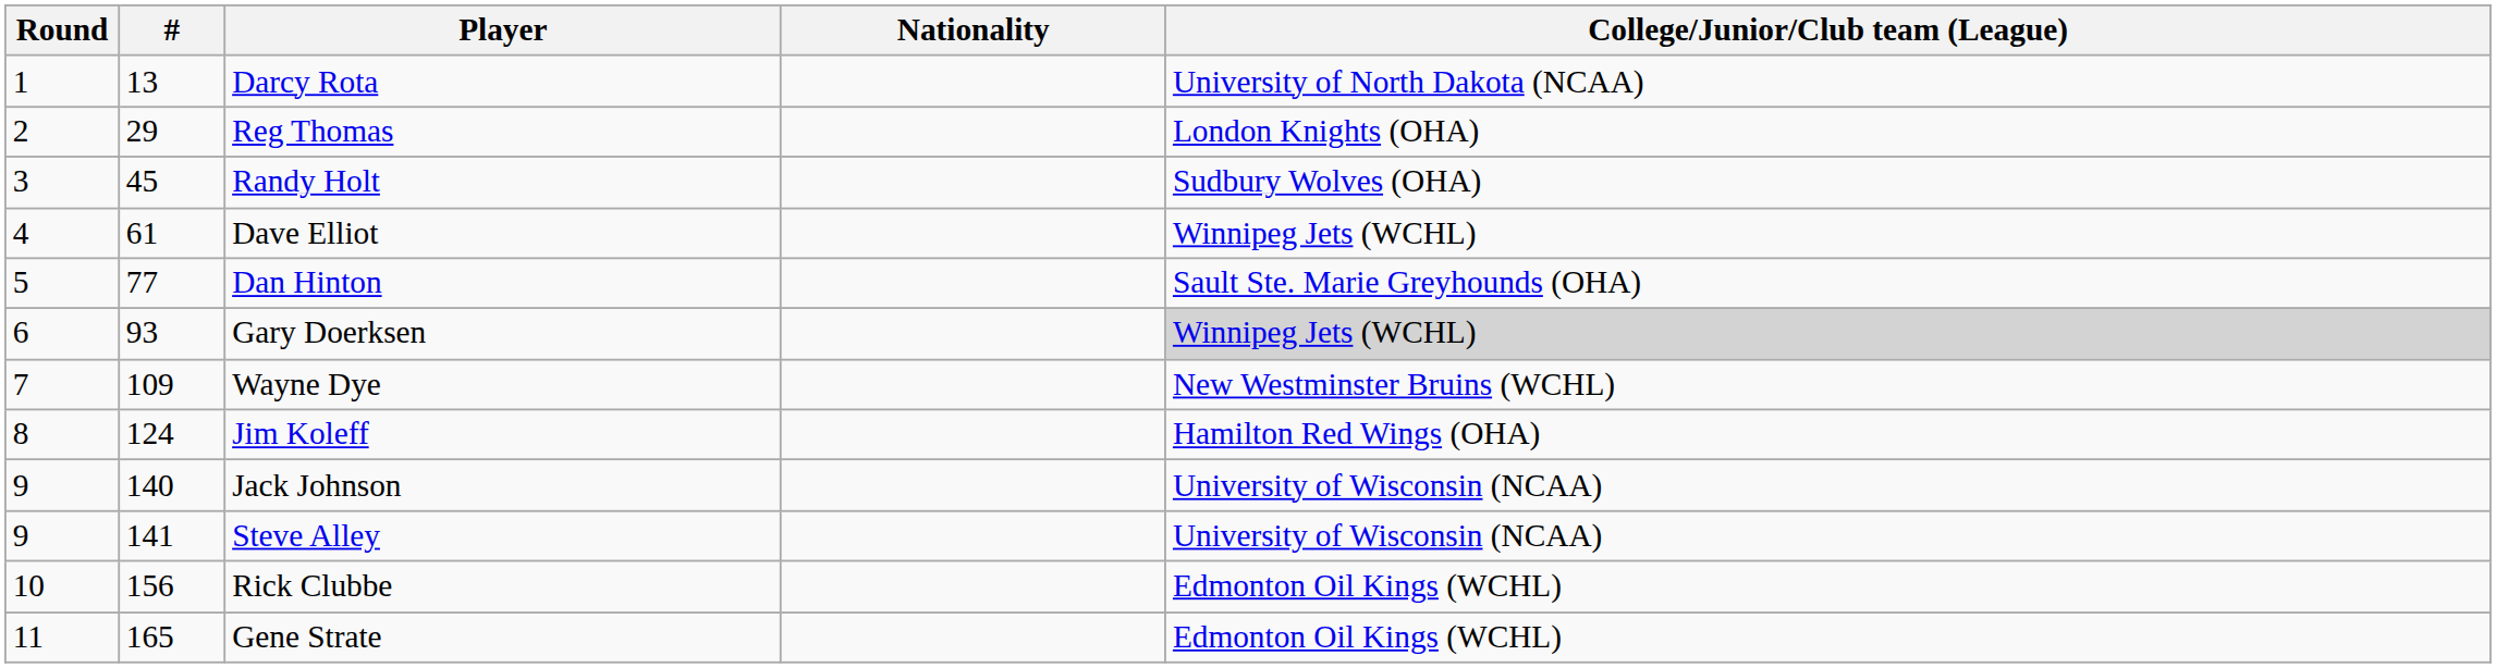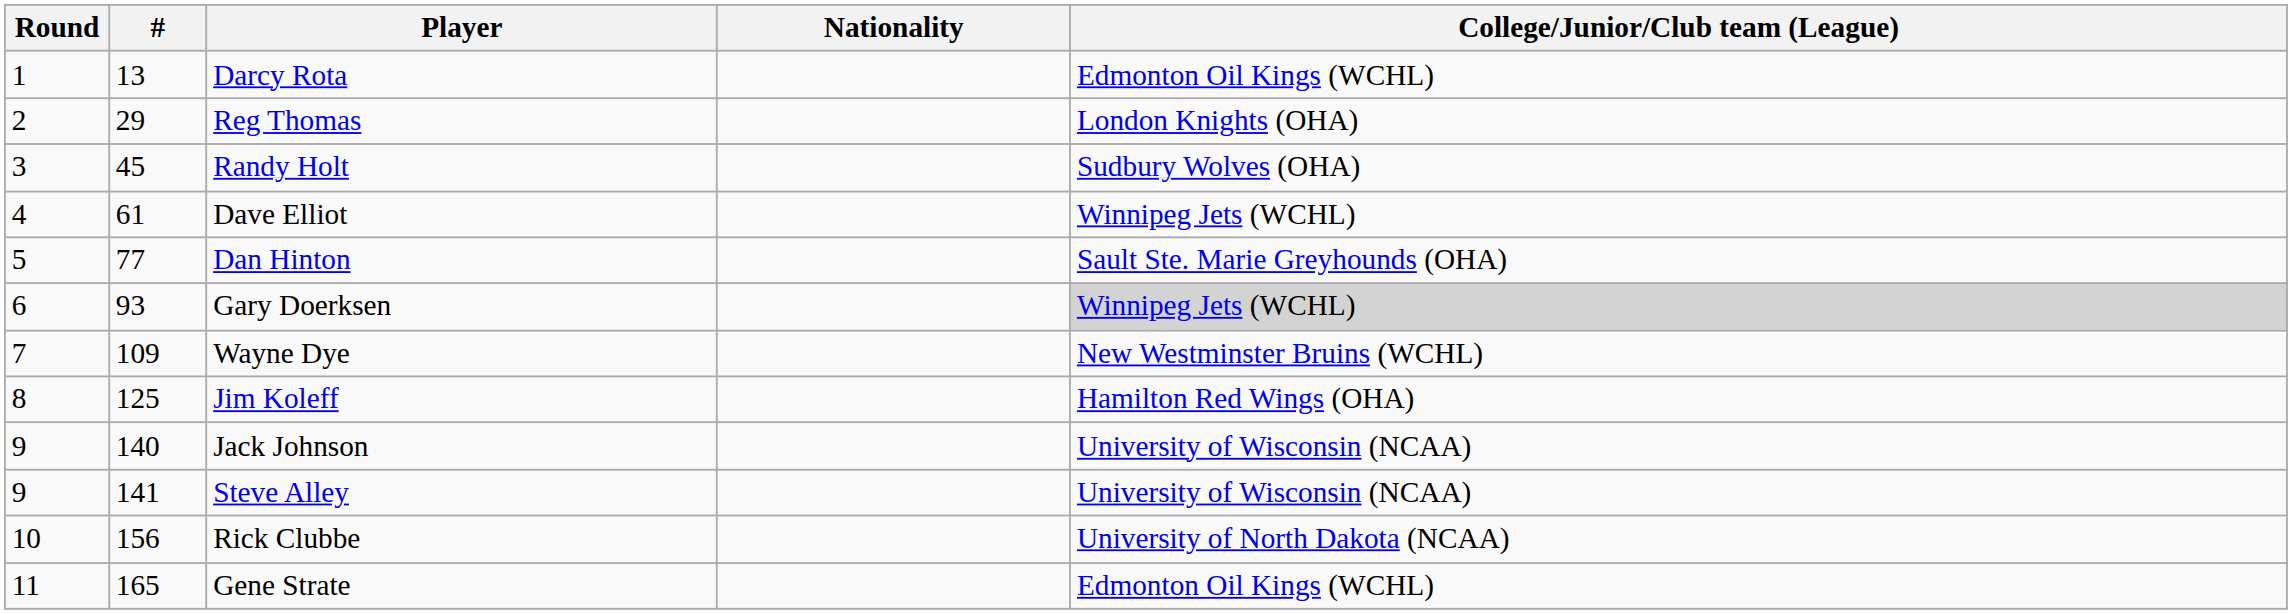Darcy Rota | College/Junior/Club team (League): University of North Dakota (NCAA) -> Edmonton Oil Kings (WCHL)
Jim Koleff | #: 124 -> 125
Rick Clubbe | College/Junior/Club team (League): Edmonton Oil Kings (WCHL) -> University of North Dakota (NCAA)
